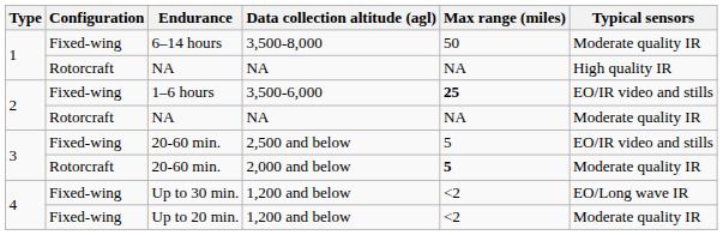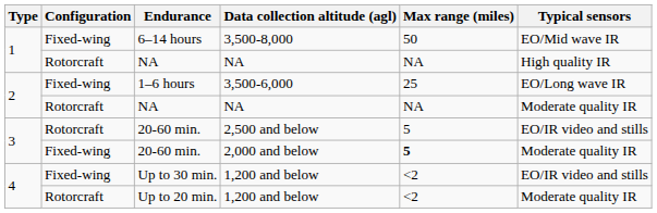6–14 hours | Typical sensors: Moderate quality IR -> EO/Mid wave IR
1–6 hours | Max range (miles): bold -> normal
1–6 hours | Typical sensors: EO/IR video and stills -> EO/Long wave IR
20-60 min. / 2,500 and below | Configuration: Fixed-wing -> Rotorcraft
20-60 min. / 2,000 and below | Configuration: Rotorcraft -> Fixed-wing
Up to 30 min. | Typical sensors: EO/Long wave IR -> EO/IR video and stills
Up to 20 min. | Configuration: Fixed-wing -> Rotorcraft
